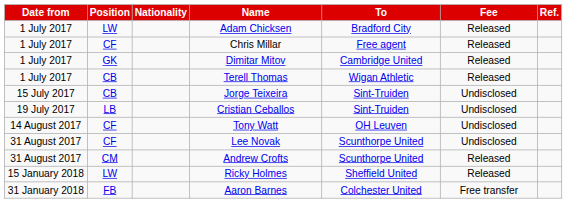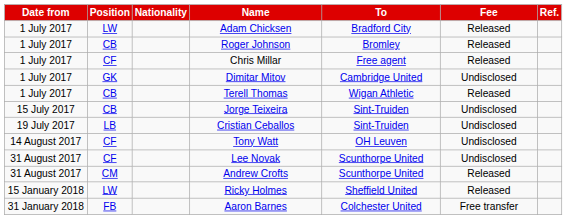+ row: 1 July 2017 | CB | Roger Johnson | Bromley | Released
Dimitar Mitov | Fee: Released -> Undisclosed
